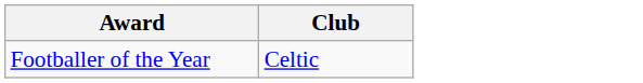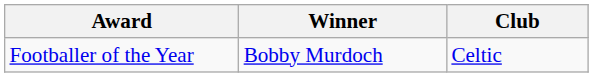+ column: Winner | Bobby Murdoch
